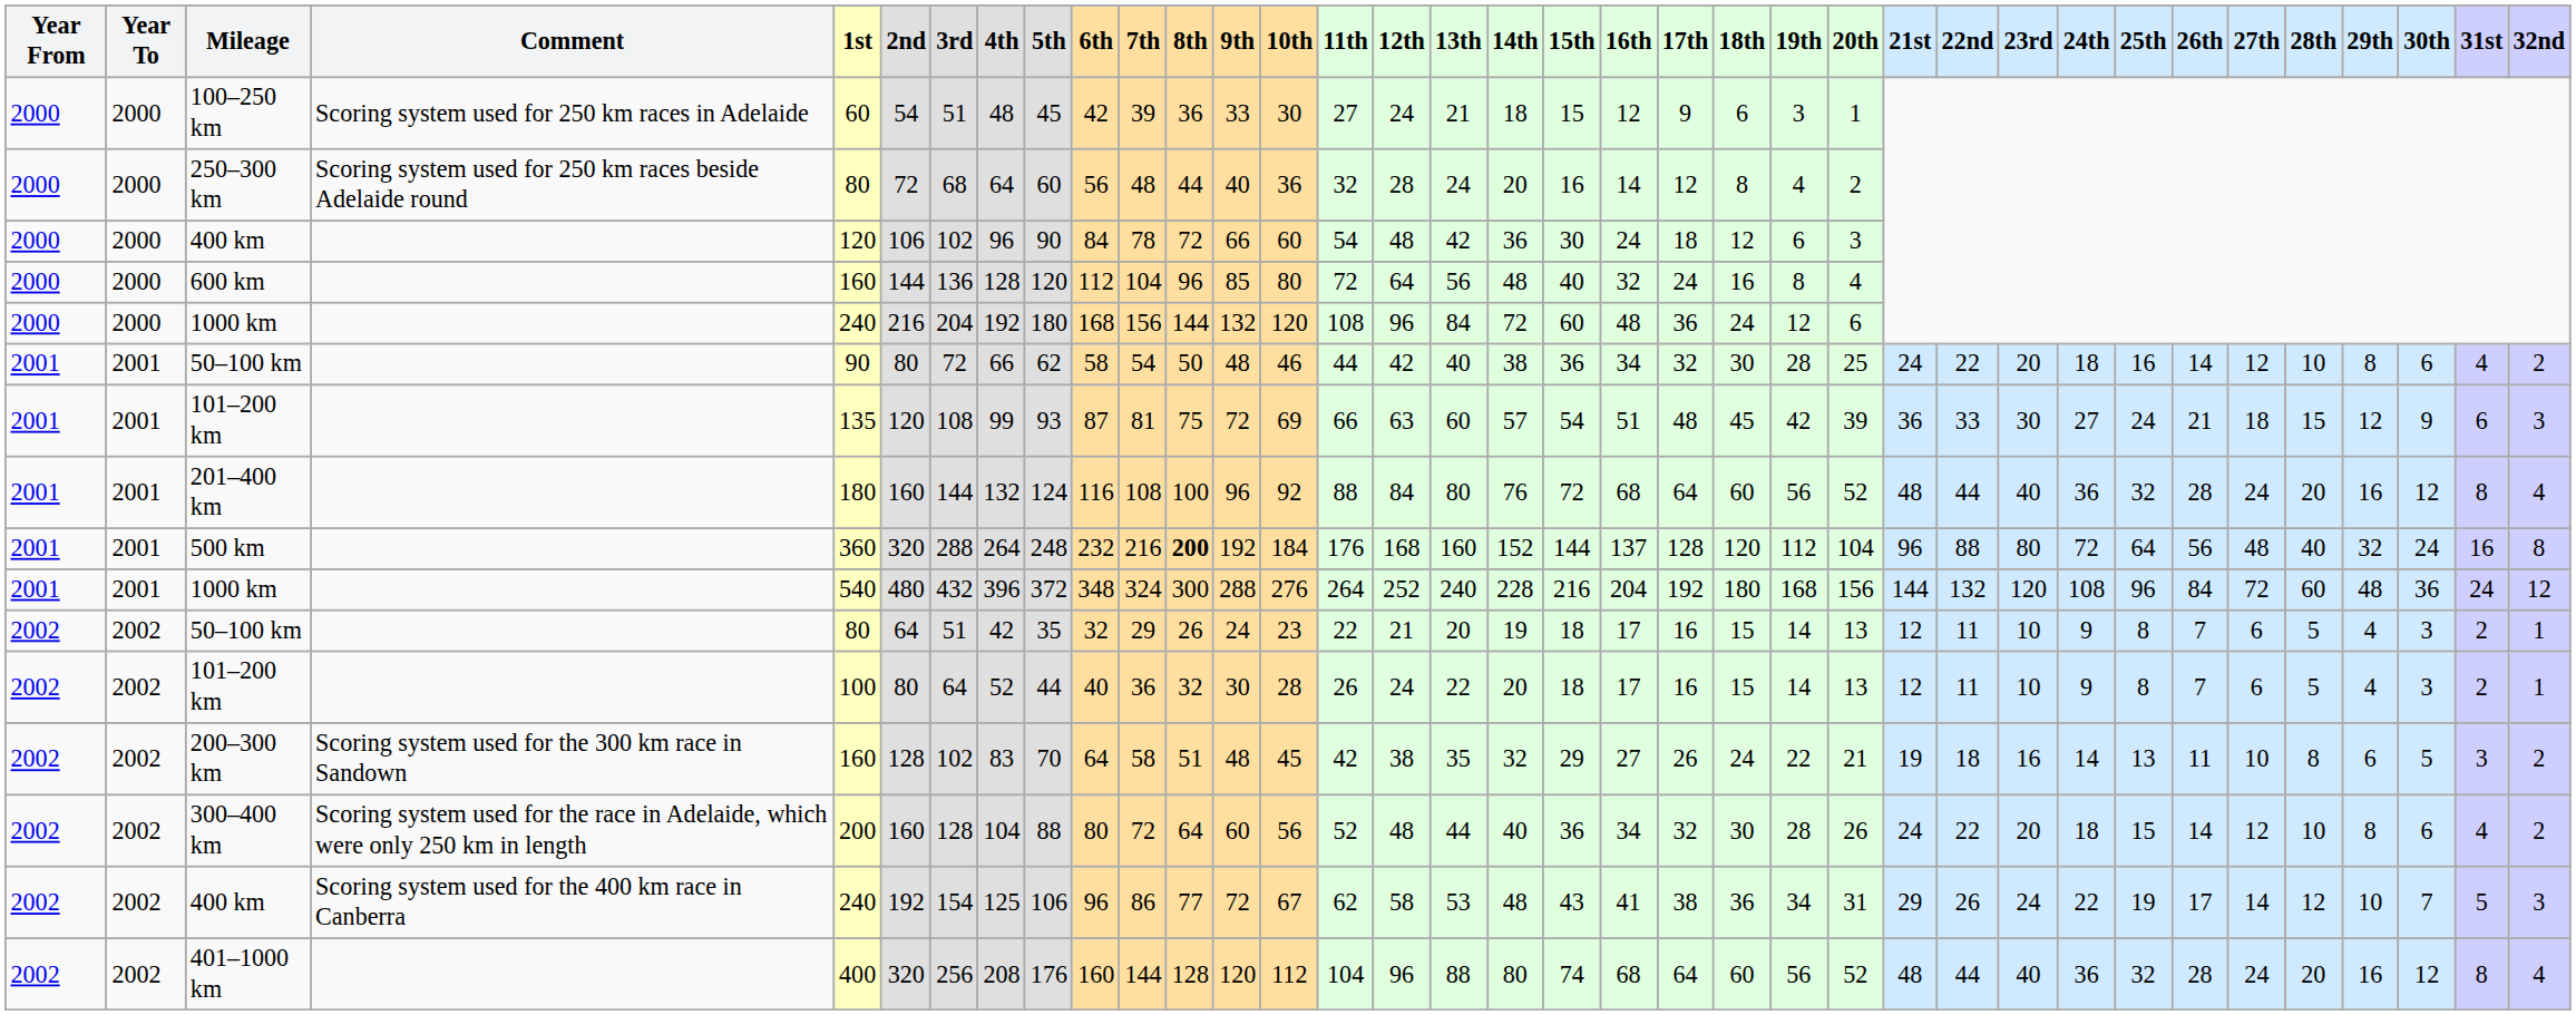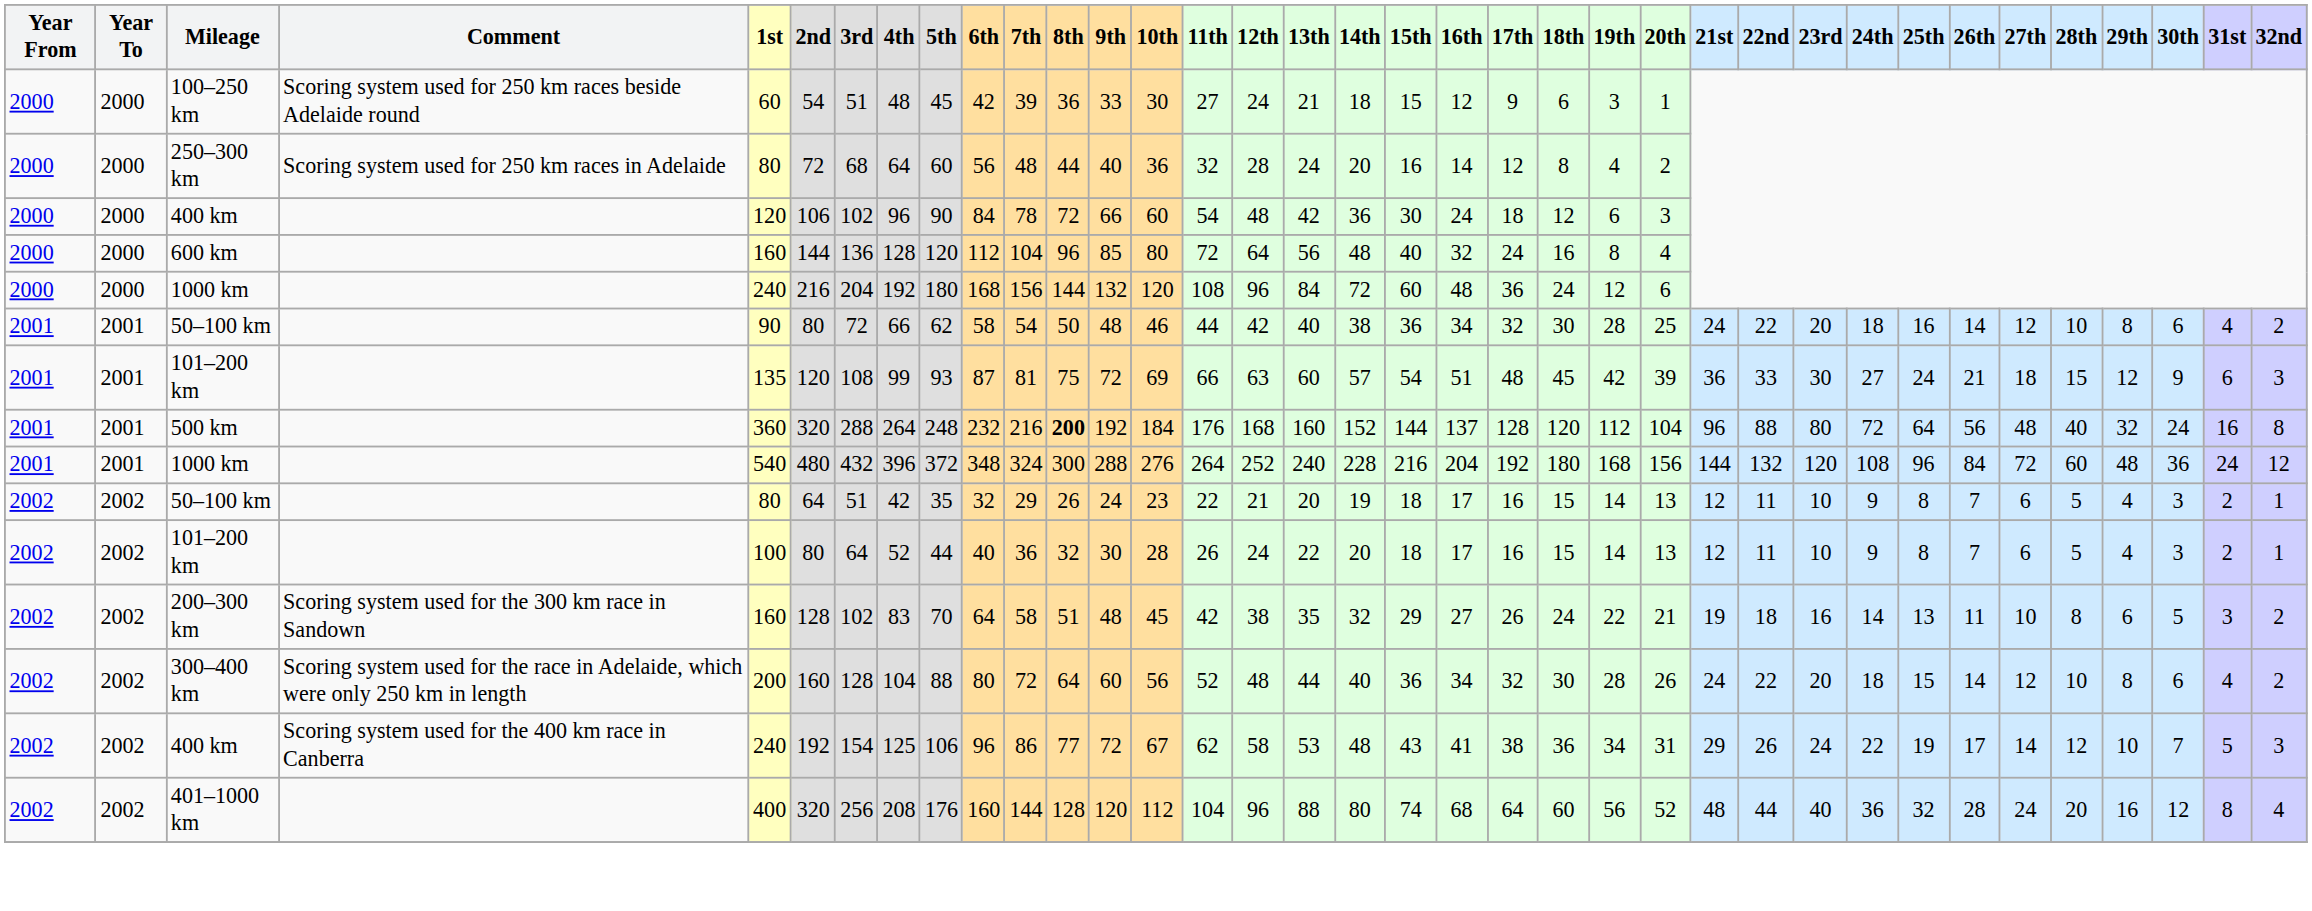100–250 km | Comment: Scoring system used for 250 km races in Adelaide -> Scoring system used for 250 km races beside Adelaide round
250–300 km | Comment: Scoring system used for 250 km races beside Adelaide round -> Scoring system used for 250 km races in Adelaide
- row: 2001 | 2001 | 201–400 km | 180 | 160 | 144 | 132 | 124 | 116 | 108 | 100 | 96 | 92 | 88 | 84 | 80 | 76 | 72 | 68 | 64 | 60 | 56 | 52 | 48 | 44 | 40 | 36 | 32 | 28 | 24 | 20 | 16 | 12 | 8 | 4
